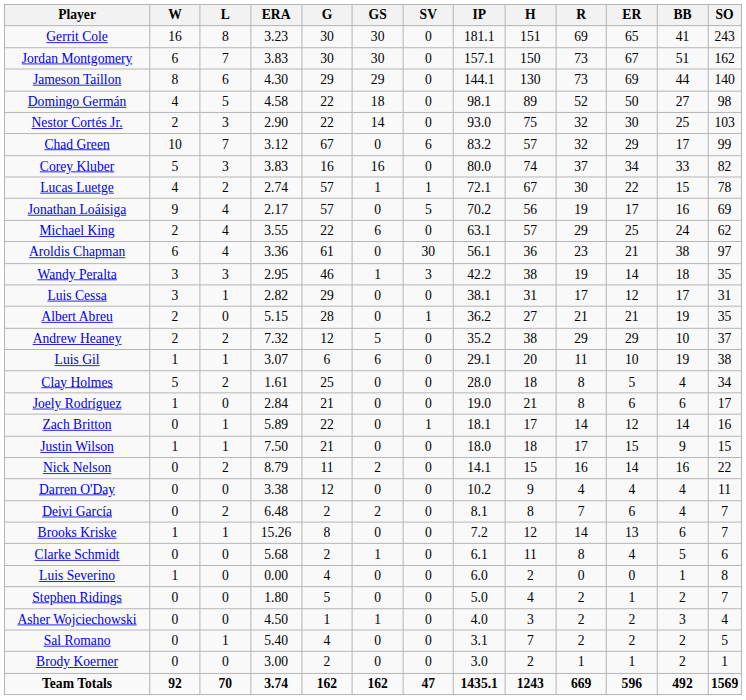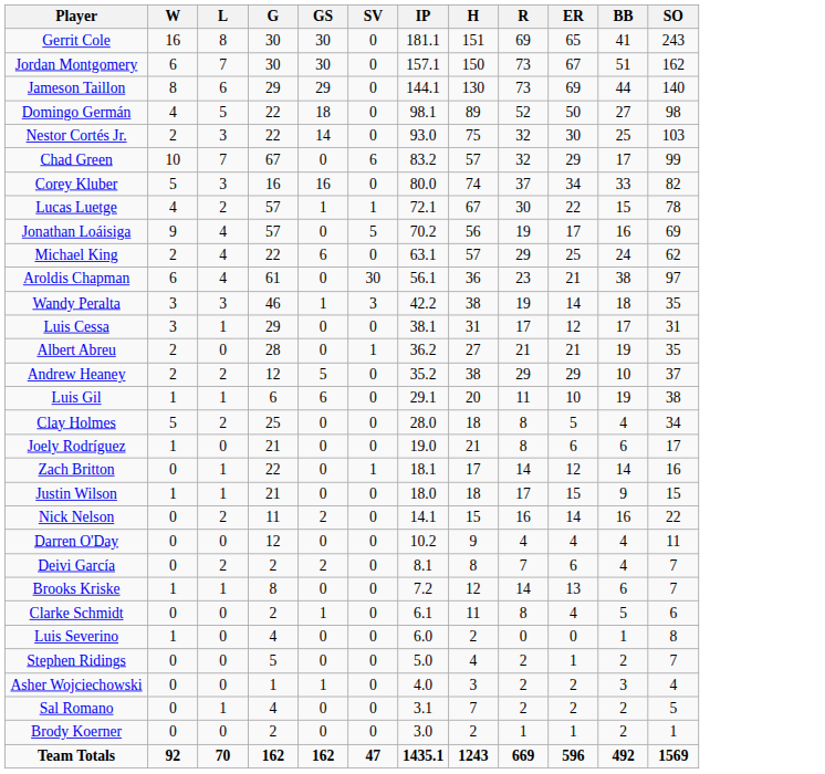- column: ERA | 3.23 | 3.83 | 4.30 | 4.58 | 2.90 | 3.12 | 3.83 | 2.74 | 2.17 | 3.55 | 3.36 | 2.95 | 2.82 | 5.15 | 7.32 | 3.07 | 1.61 | 2.84 | 5.89 | 7.50 | 8.79 | 3.38 | 6.48 | 15.26 | 5.68 | 0.00 | 1.80 | 4.50 | 5.40 | 3.00 | 3.74
